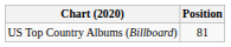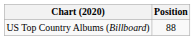US Top Country Albums (Billboard) | Position: 81 -> 88
